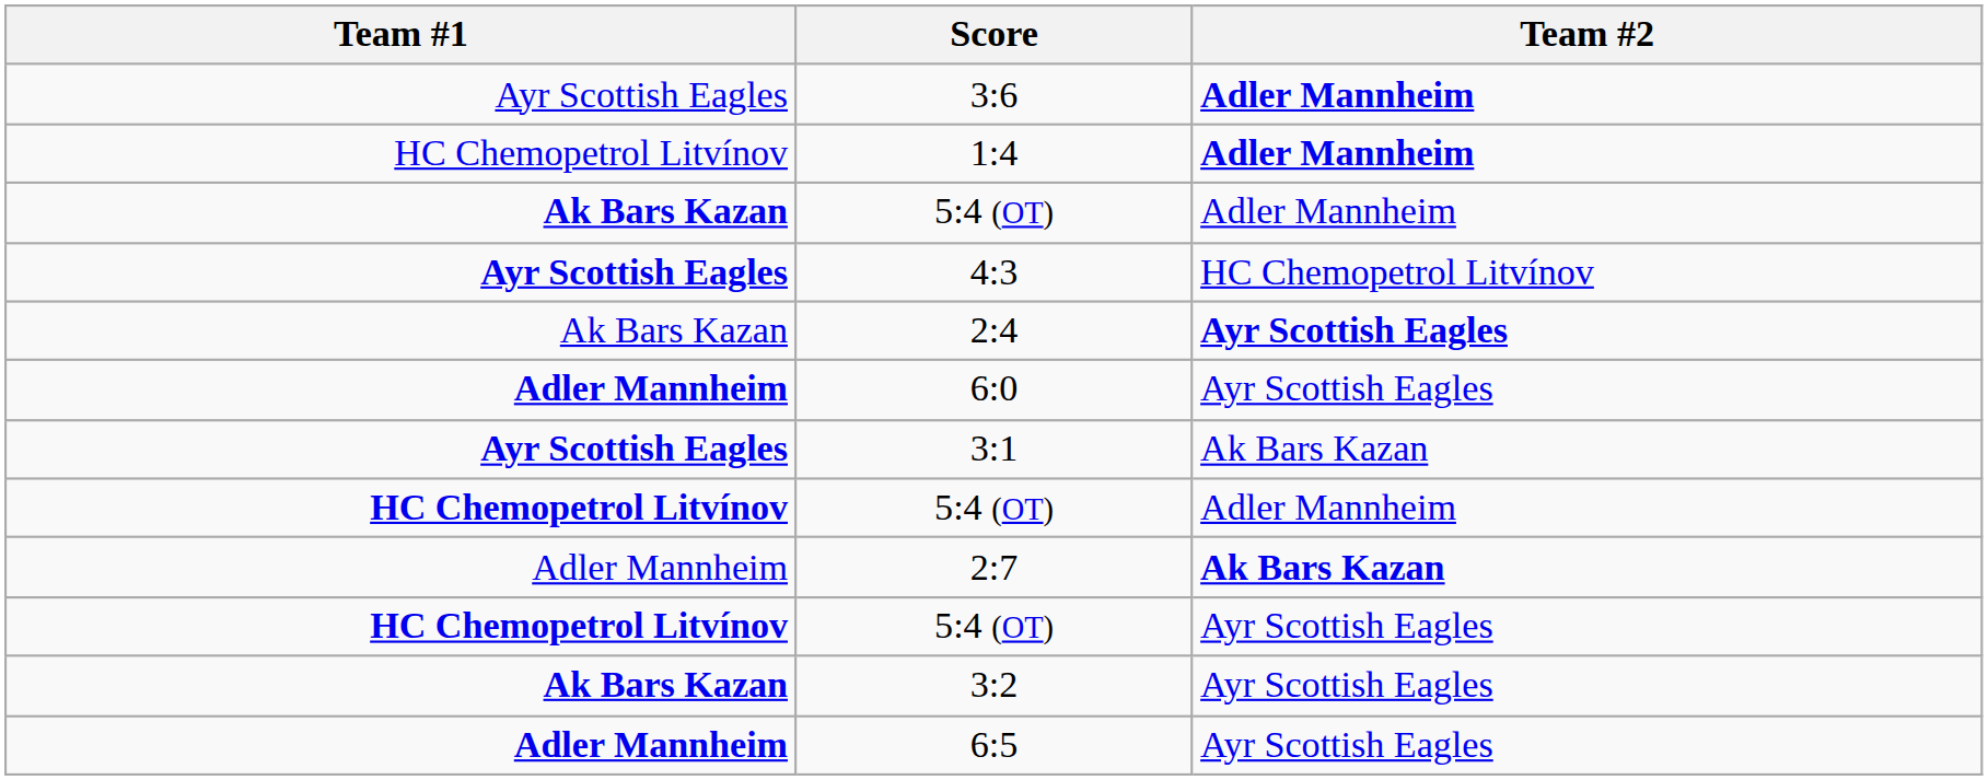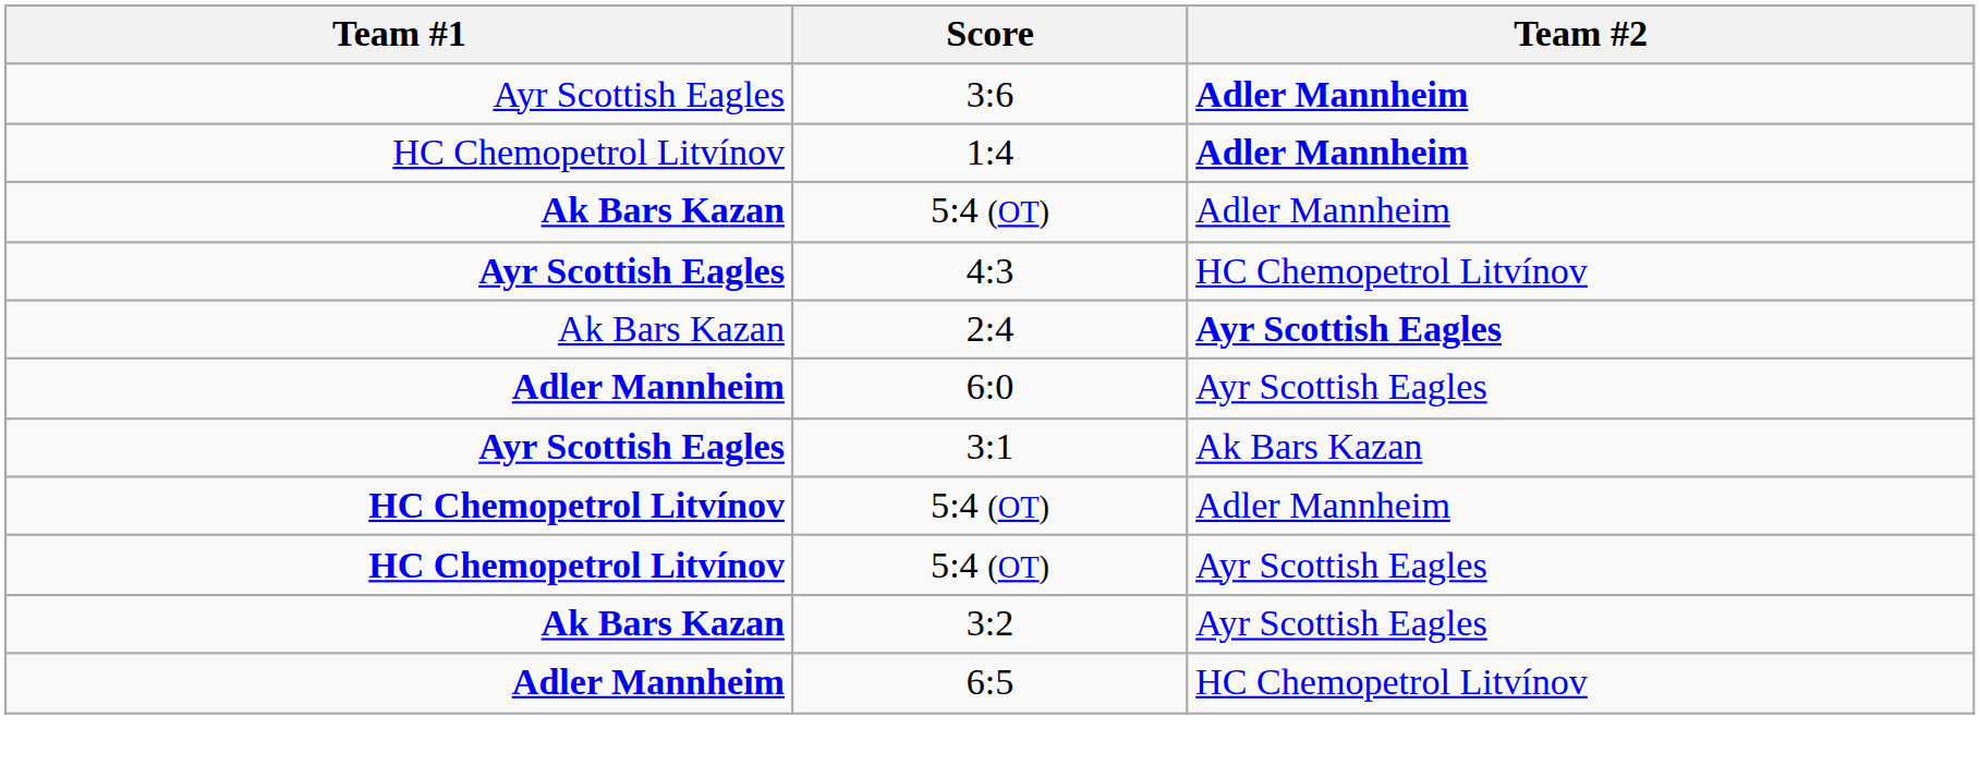- row: Adler Mannheim | 2:7 | Ak Bars Kazan
6:5 | Team #2: Ayr Scottish Eagles -> HC Chemopetrol Litvínov
